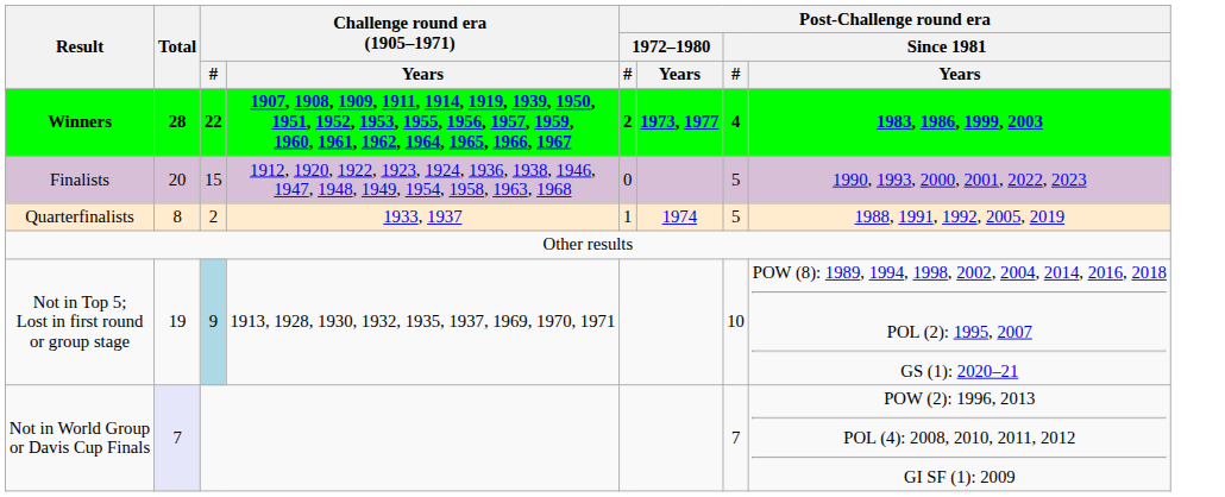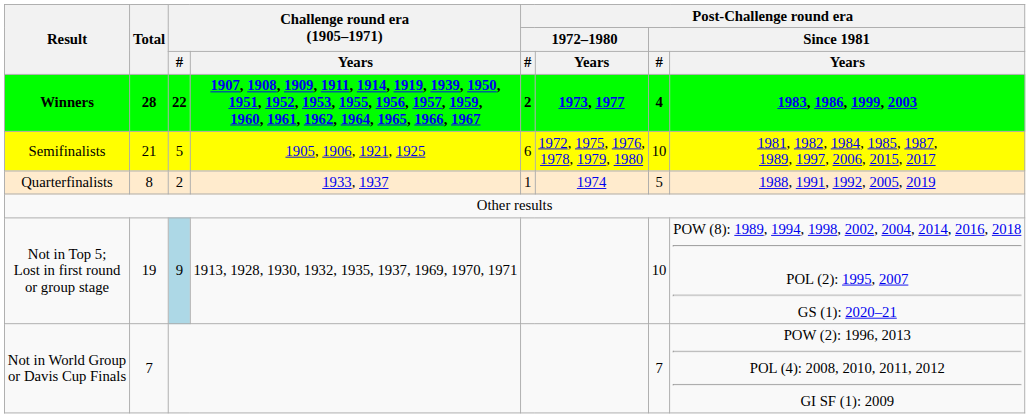- row: Finalists | 20 | 15 | 1912, 1920, 1922, 1923, 1924, 1936, 1938, 1946, 1947, 1948, 1949, 1954, 1958, 1963, 1968 | 0 | 5 | 1990, 1993, 2000, 2001, 2022, 2023
+ row: Semifinalists | 21 | 5 | 1905, 1906, 1921, 1925 | 6 | 1972, 1975, 1976, 1978, 1979, 1980 | 10 | 1981, 1982, 1984, 1985, 1987, 1989, 1997, 2006, 2015, 2017
Not in World Group or Davis Cup Finals | Total: lavender background -> no background
